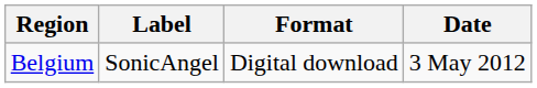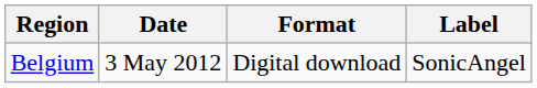columns swapped: Date <-> Label
